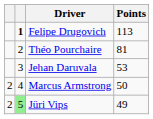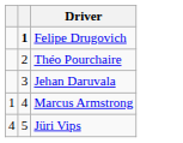- column: Points | 113 | 81 | 53 | 50 | 49
Marcus Armstrong | column 1: 2 -> 1
Jüri Vips | column 1: 2 -> 4
Jüri Vips | column 2: lightgreen background -> no background
